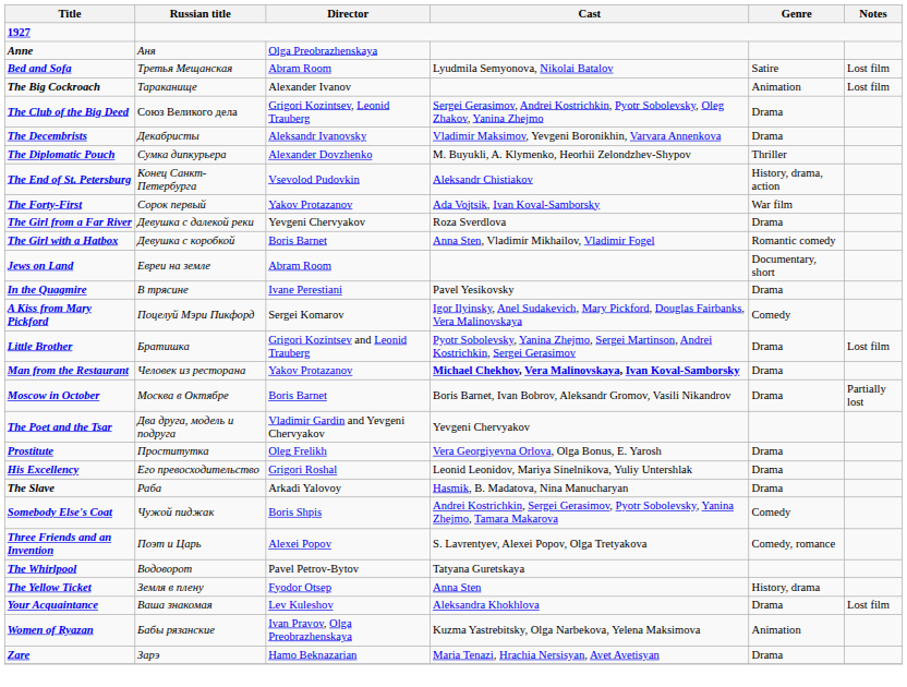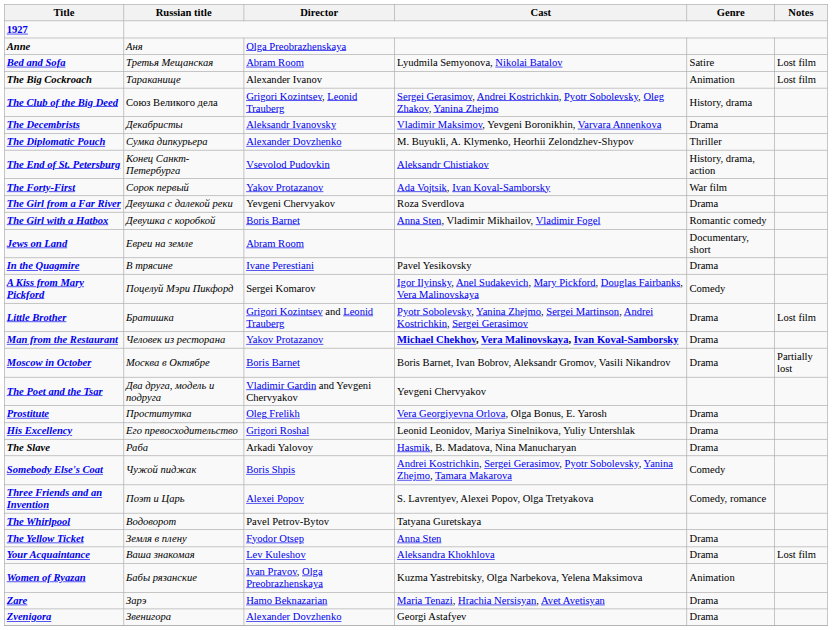The Club of the Big Deed | Genre: Drama -> History, drama
The Yellow Ticket | Genre: History, drama -> Drama
+ row: Zvenigora | Звeнигopа | Alexander Dovzhenko | Georgi Astafyev | Drama
